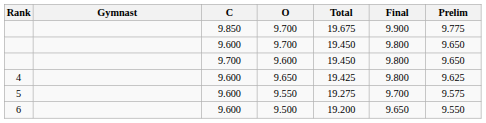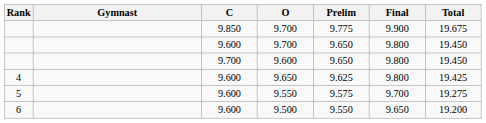columns swapped: Prelim <-> Total
